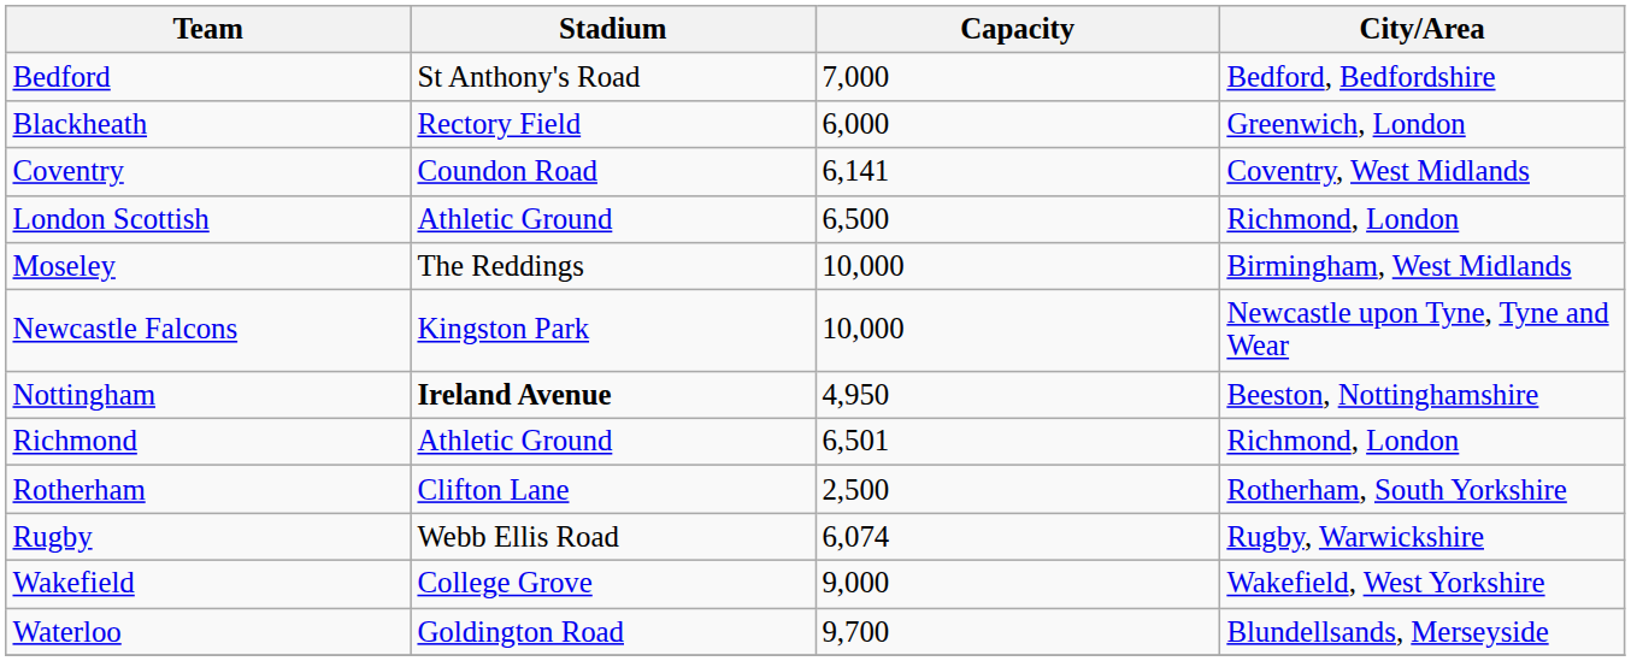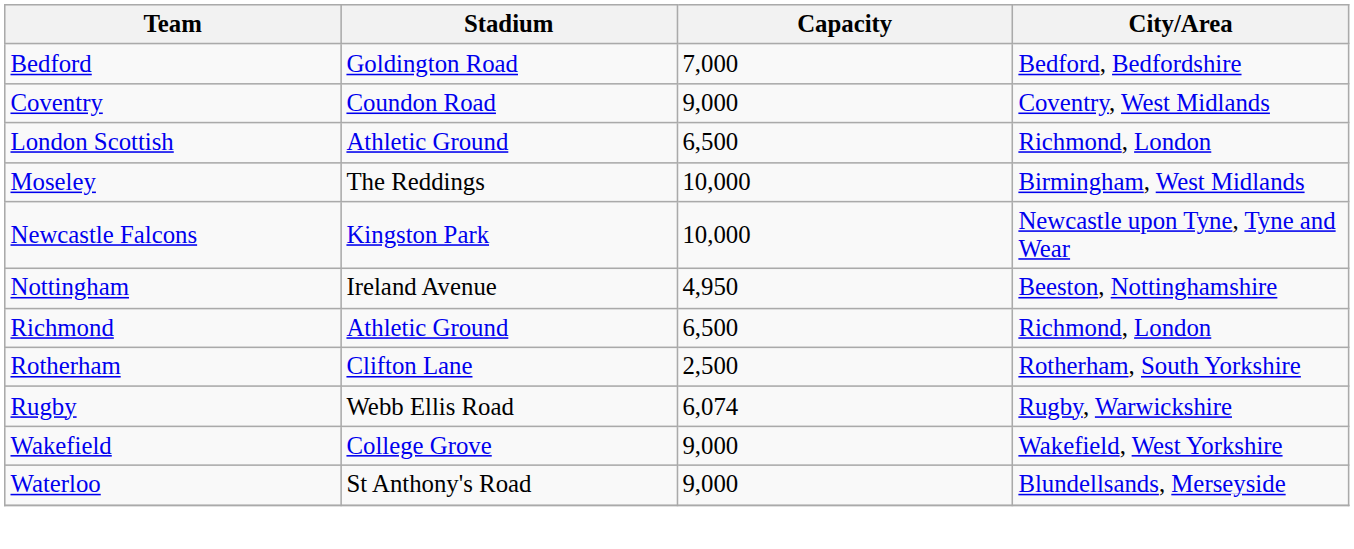Bedford | Stadium: St Anthony's Road -> Goldington Road
- row: Blackheath | Rectory Field | 6,000 | Greenwich, London
Coventry | Capacity: 6,141 -> 9,000
Nottingham | Stadium: bold -> normal
Richmond | Capacity: 6,501 -> 6,500
Waterloo | Stadium: Goldington Road -> St Anthony's Road
Waterloo | Capacity: 9,700 -> 9,000
